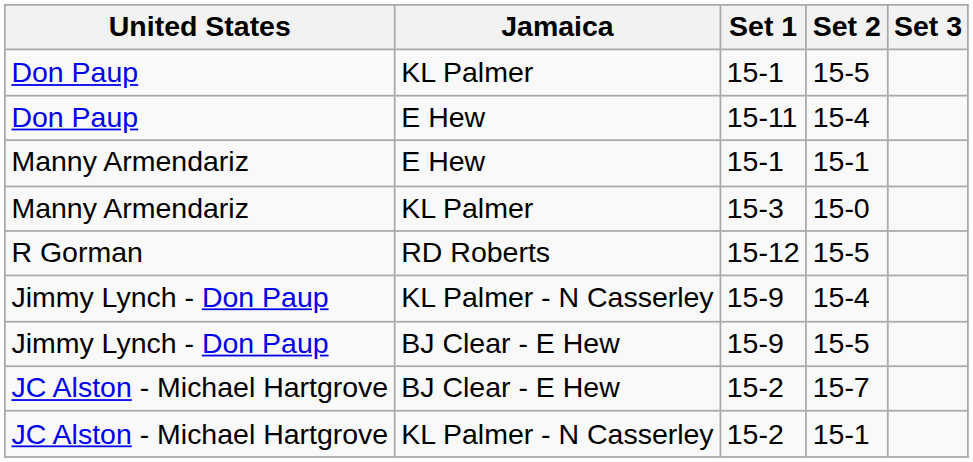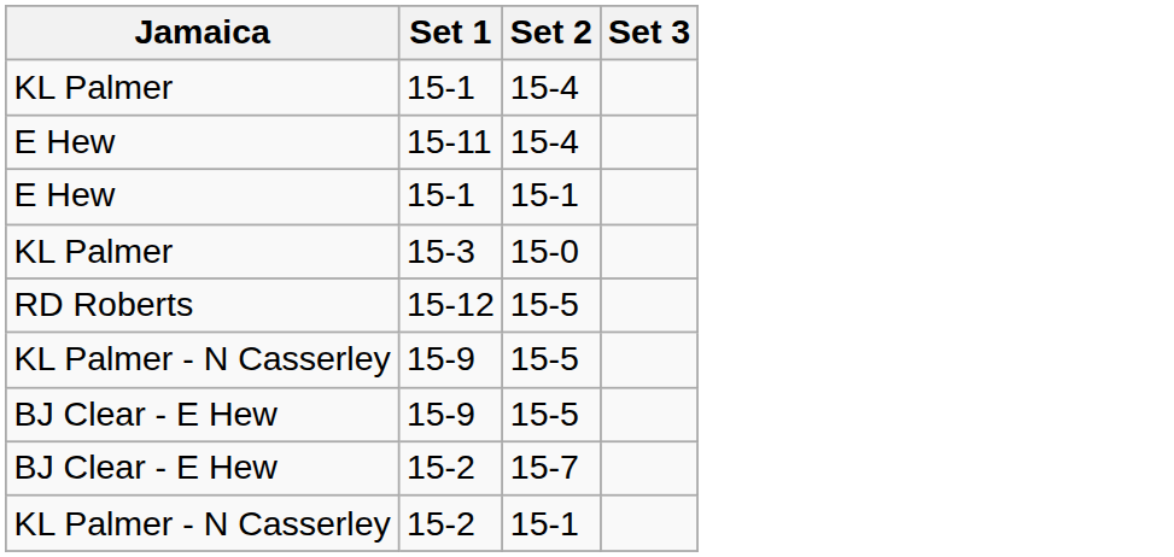- column: United States | Don Paup | Don Paup | Manny Armendariz | Manny Armendariz | R Gorman | Jimmy Lynch - Don Paup | Jimmy Lynch - Don Paup | JC Alston - Michael Hartgrove | JC Alston - Michael Hartgrove
KL Palmer / 15-1 | Set 2: 15-5 -> 15-4
KL Palmer - N Casserley / 15-9 | Set 2: 15-4 -> 15-5
